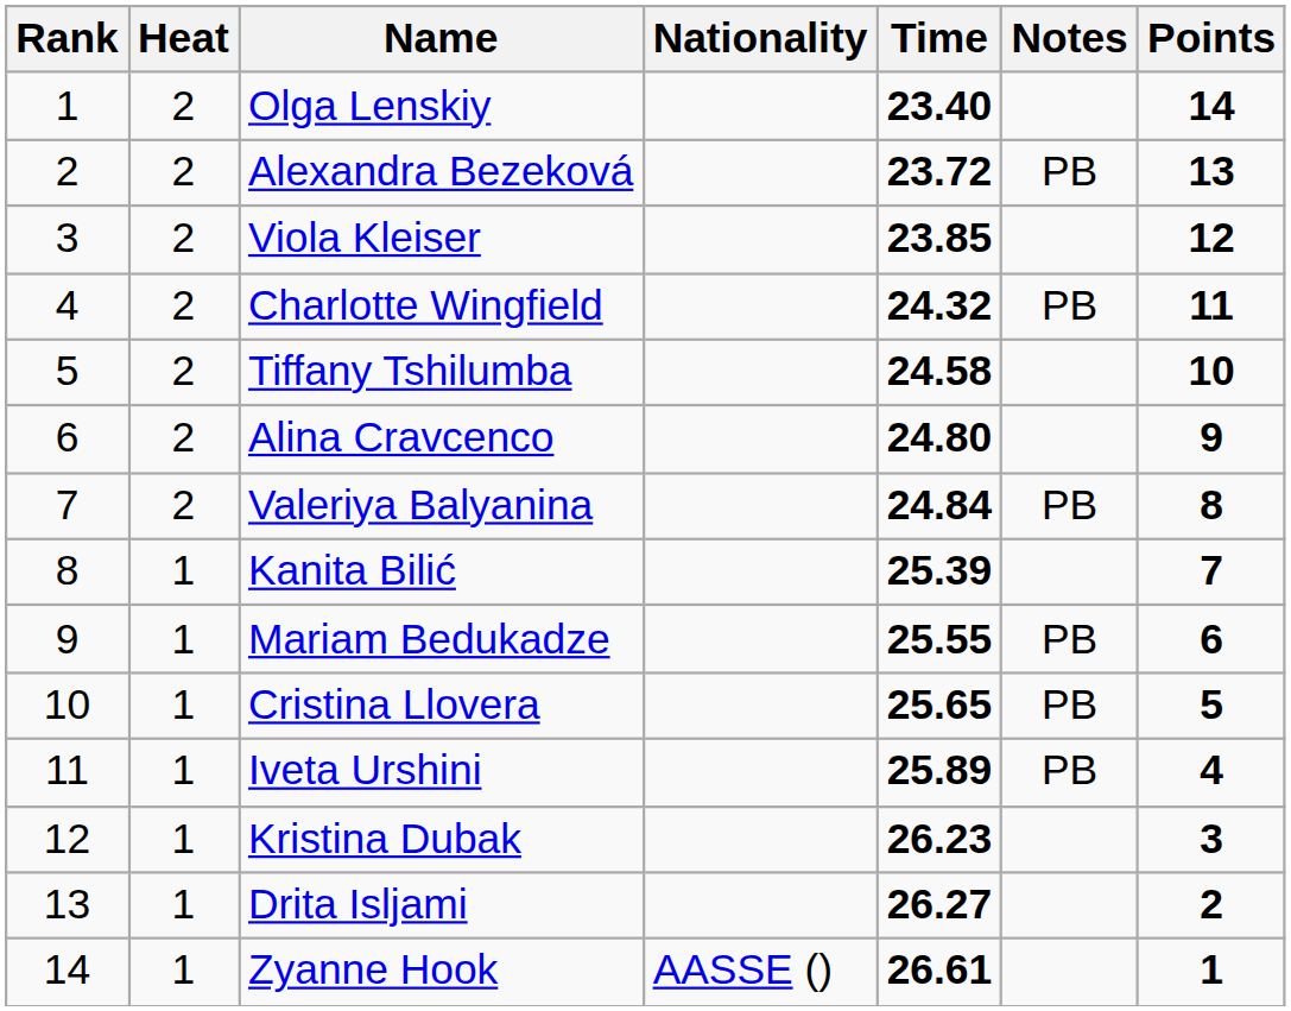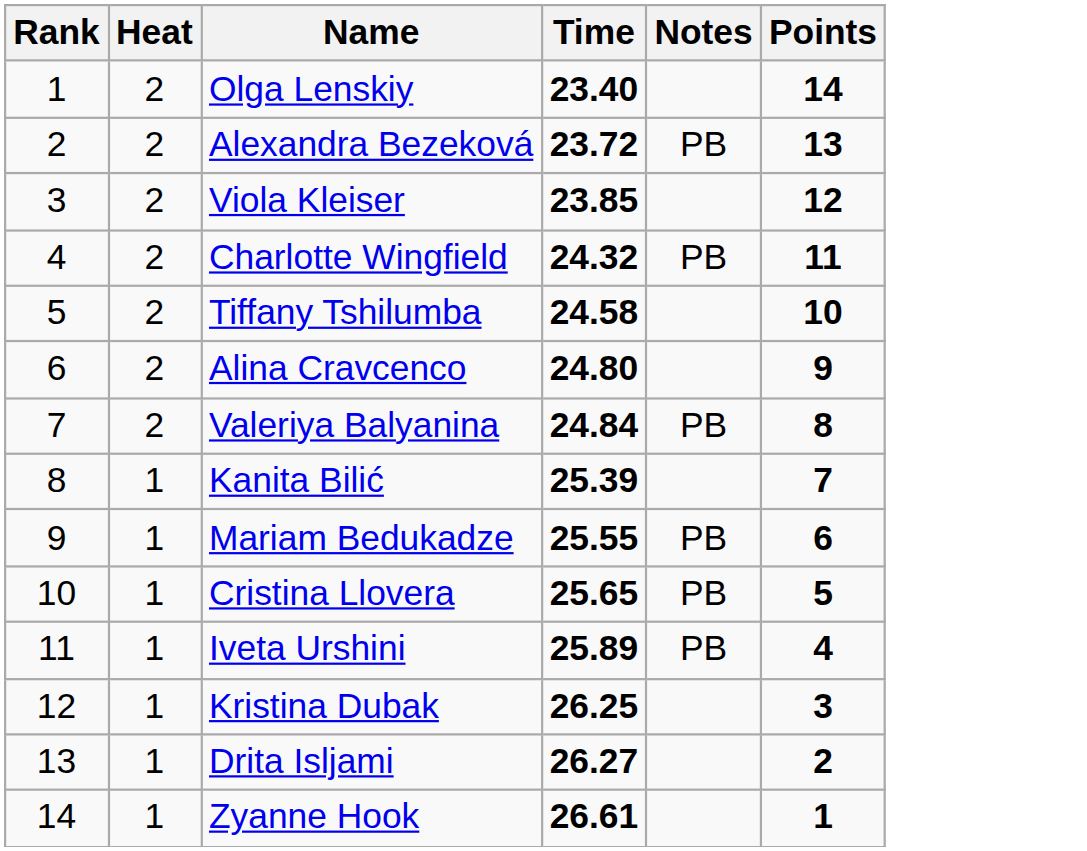- column: Nationality | AASSE ()
Kristina Dubak | Time: 26.23 -> 26.25
